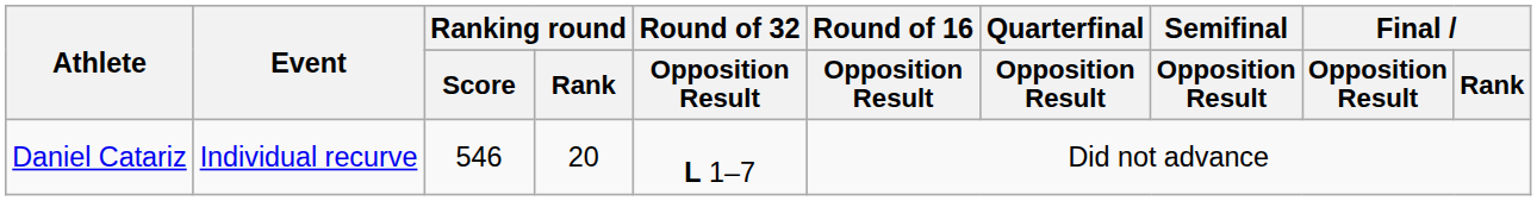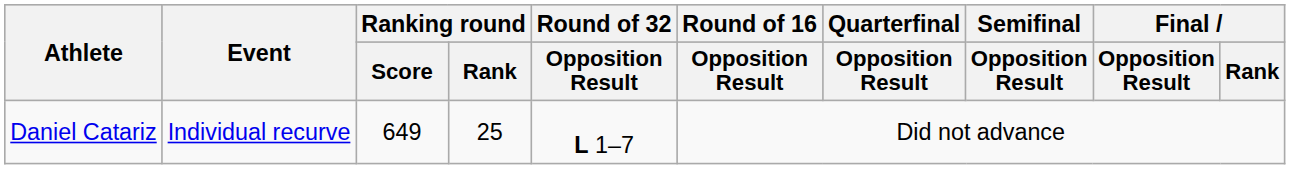Daniel Catariz | Ranking round / Score: 546 -> 649
Daniel Catariz | Ranking round / Rank: 20 -> 25
